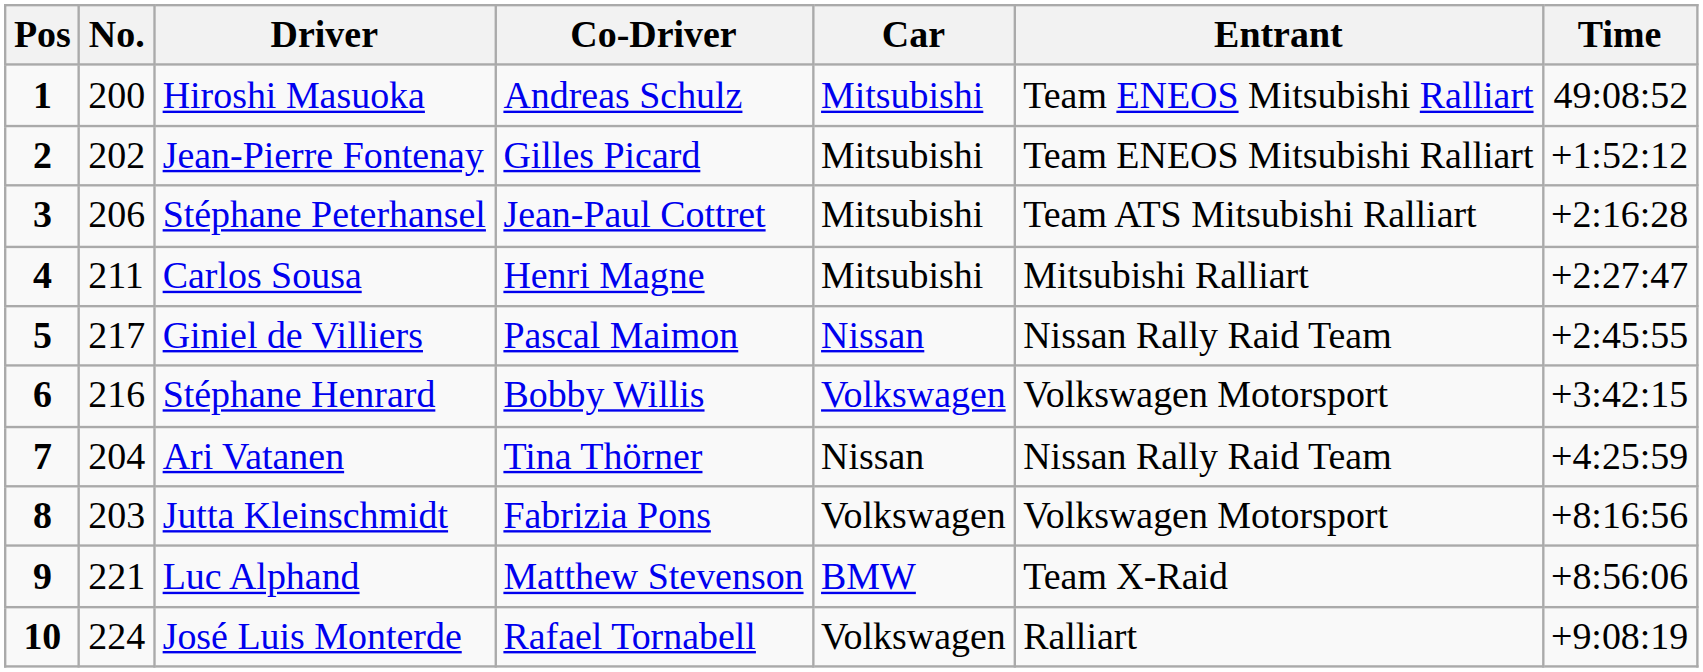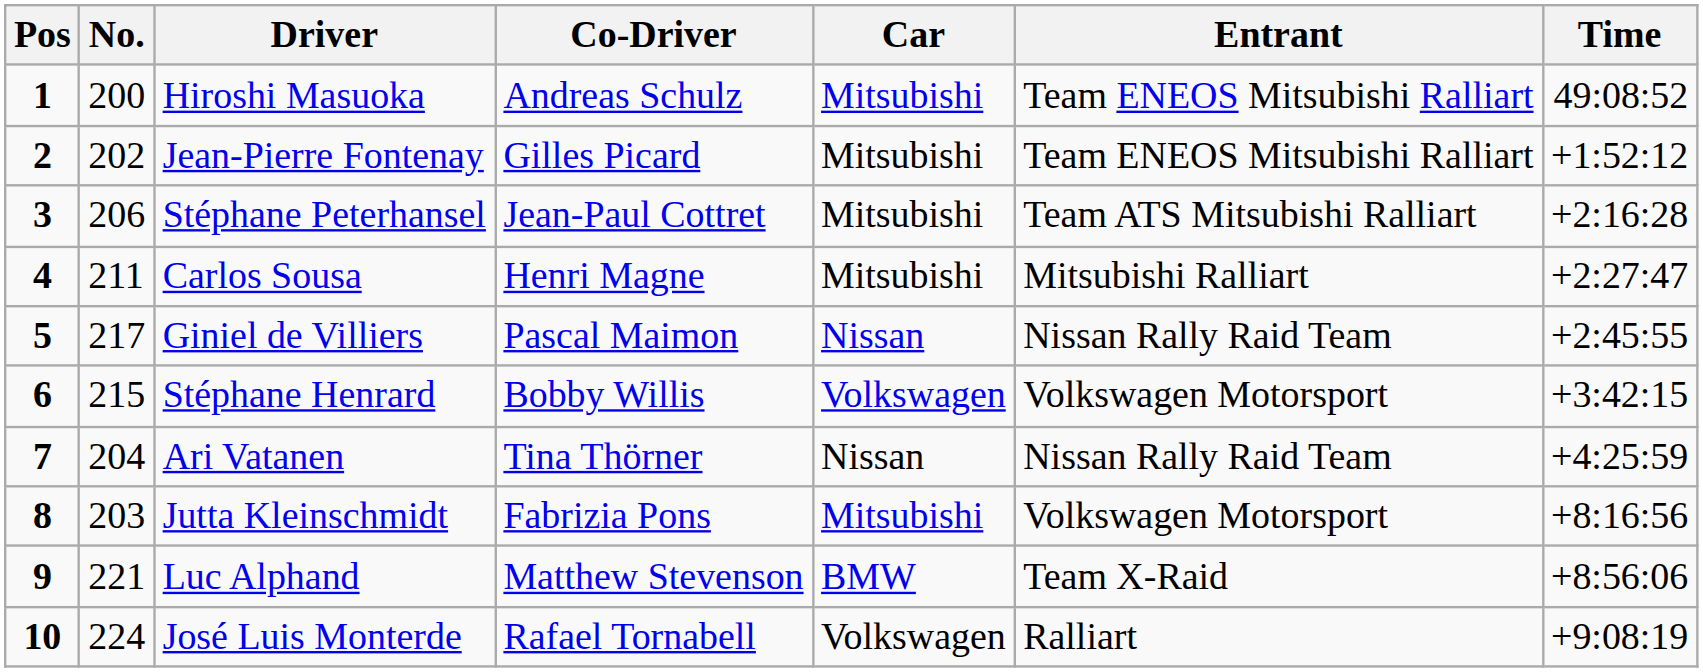Stéphane Henrard | No.: 216 -> 215
Jutta Kleinschmidt | Car: Volkswagen -> Mitsubishi
